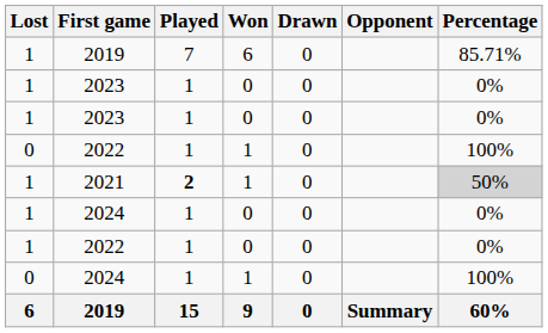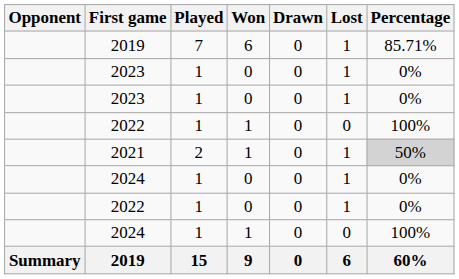columns swapped: Opponent <-> Lost
2021 | Played: bold -> normal
